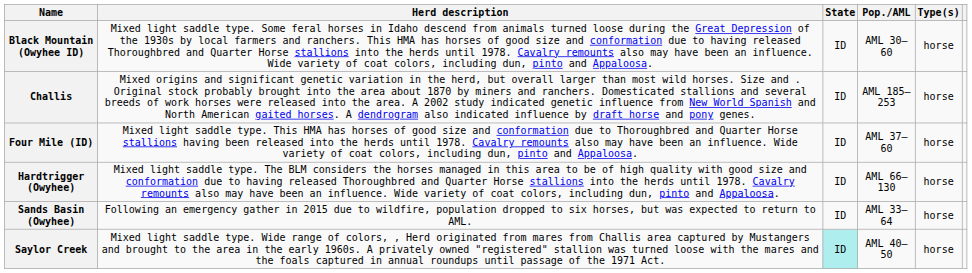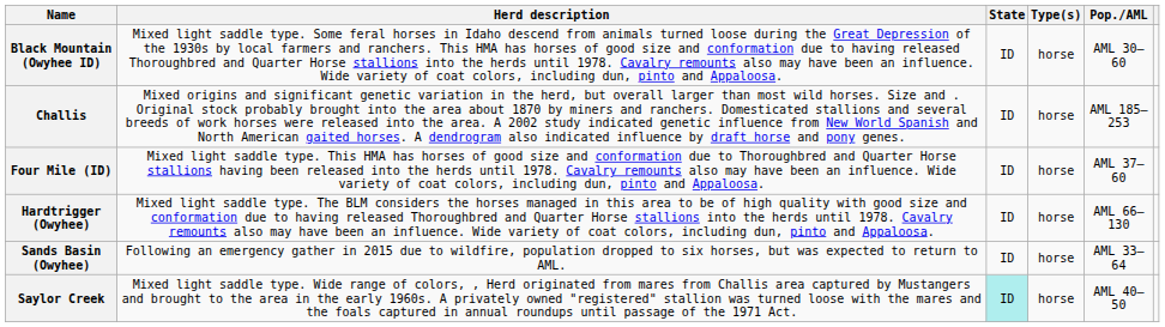columns swapped: Type(s) <-> Pop./AML
